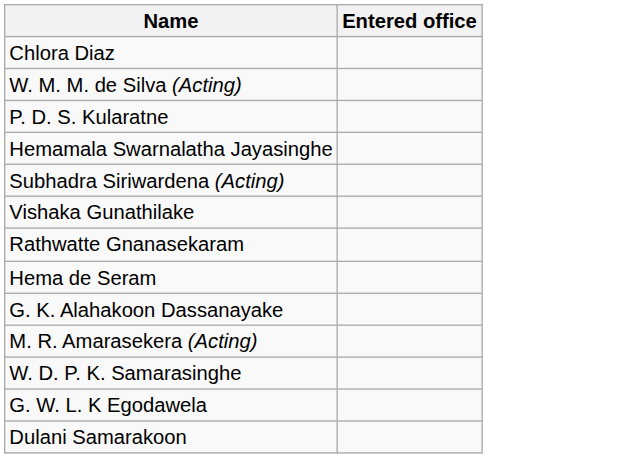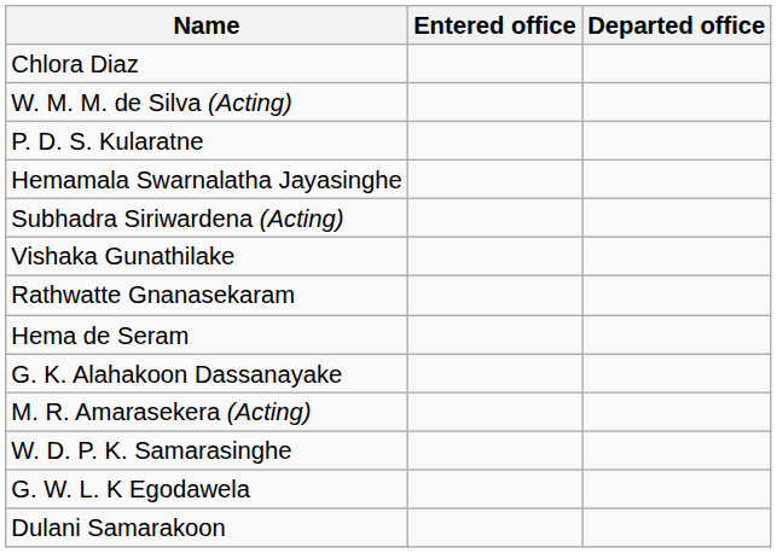+ column: Departed office
